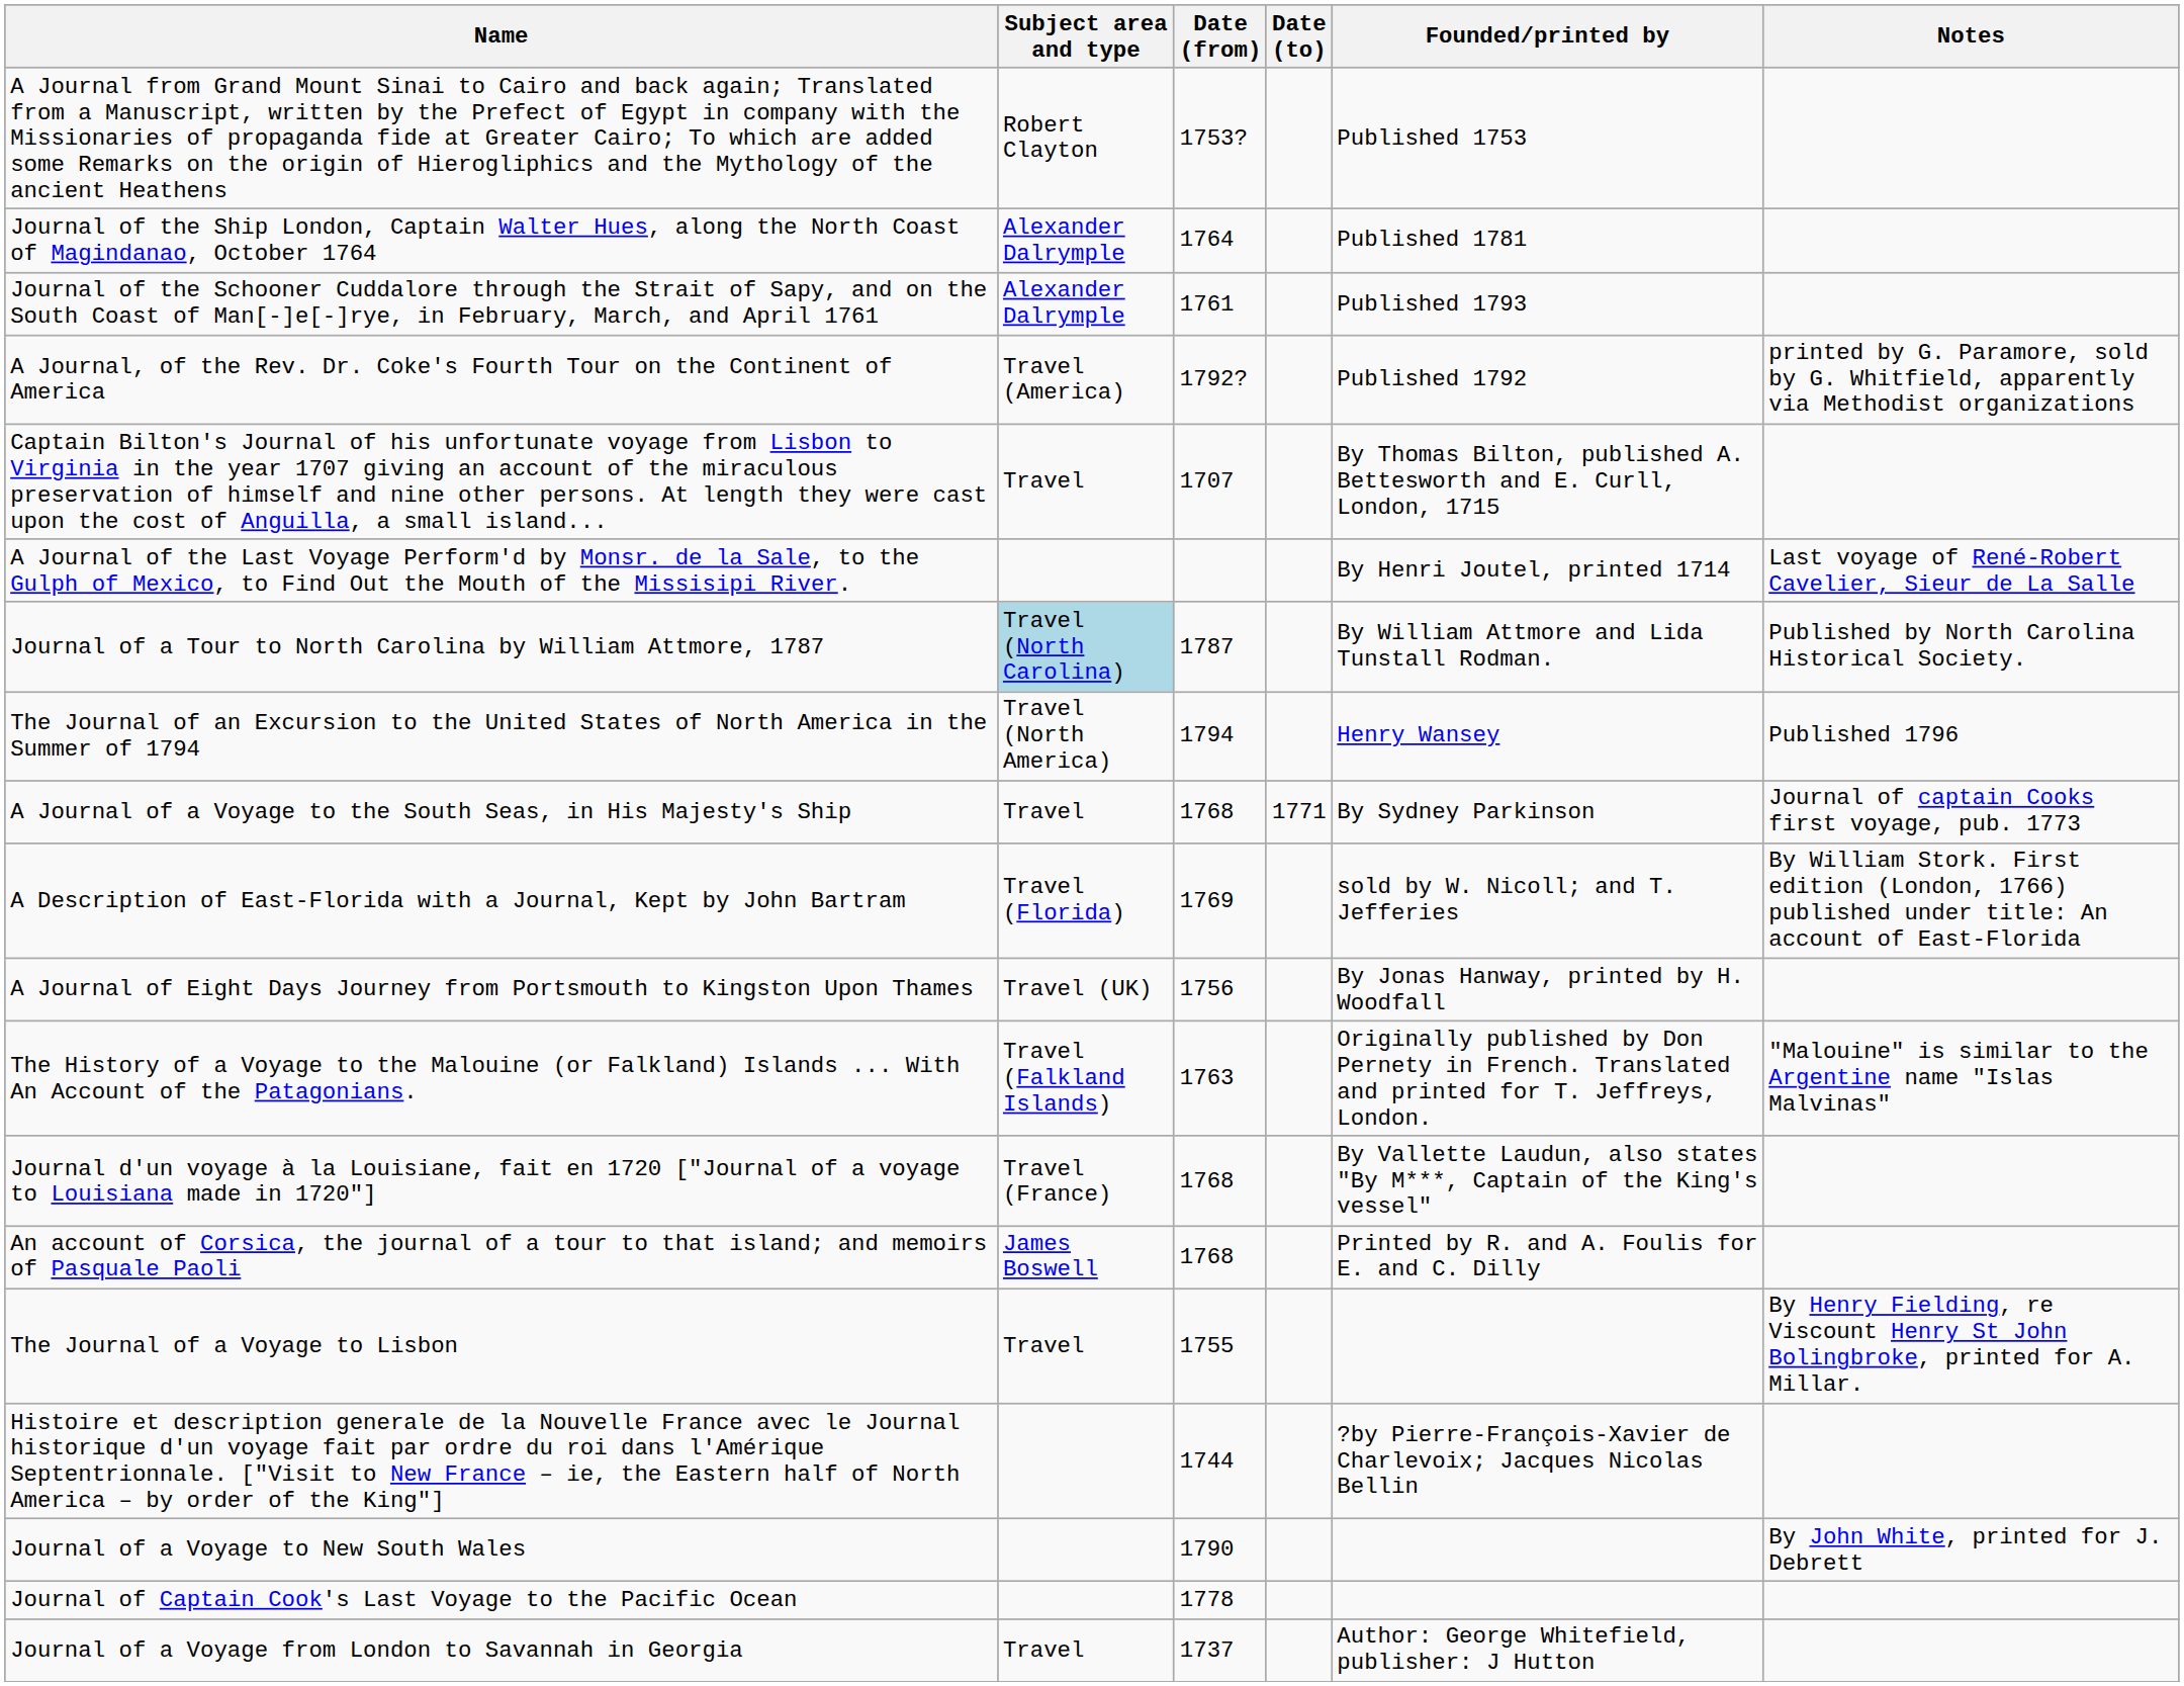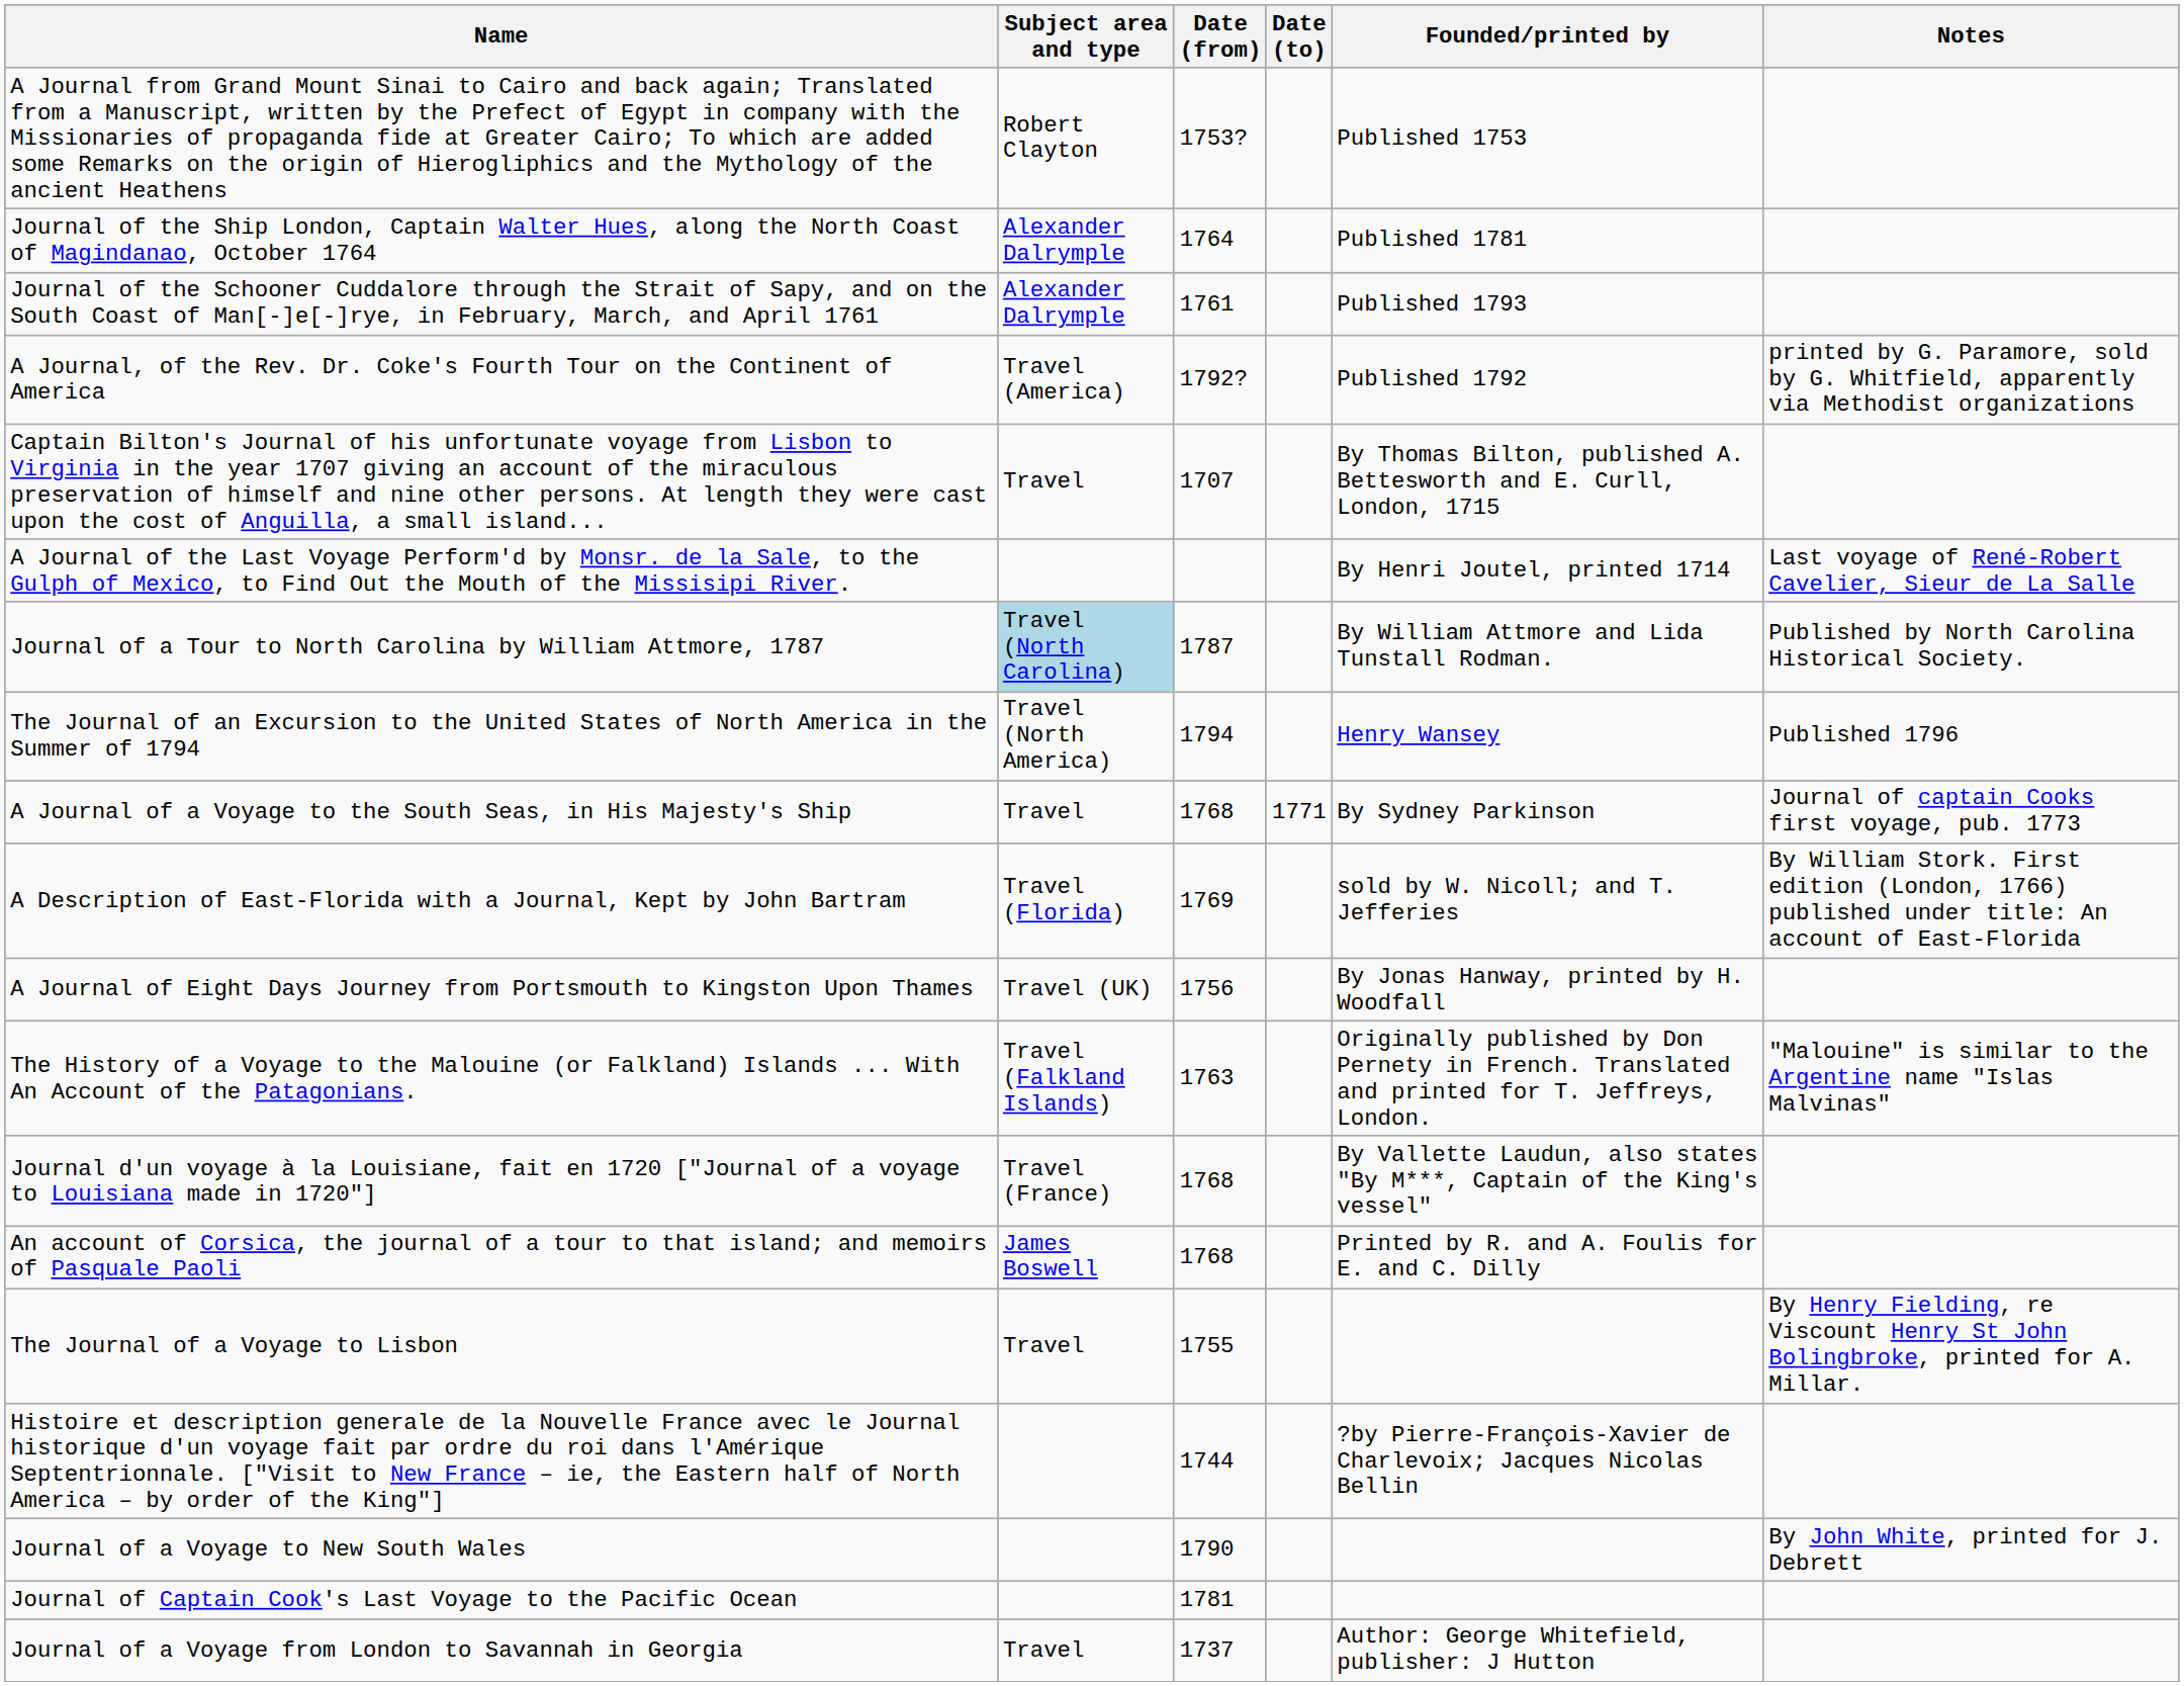Journal of Captain Cook's Last Voyage to the Pacific Ocean | Date (from): 1778 -> 1781
